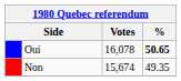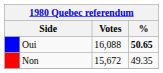Oui | Votes: 16,078 -> 16,088
Non | Votes: 15,674 -> 15,672
